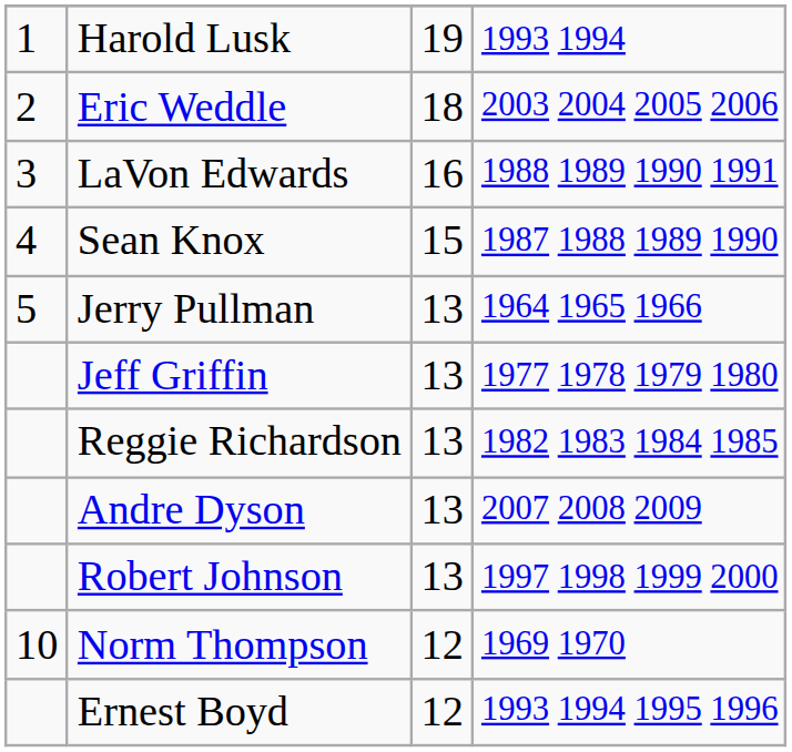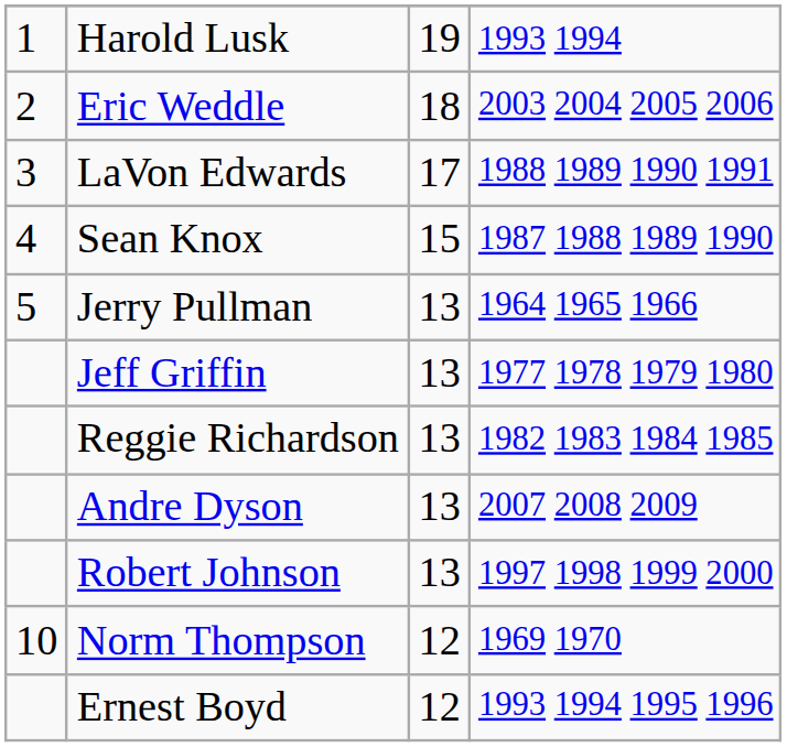LaVon Edwards | column 3: 16 -> 17
